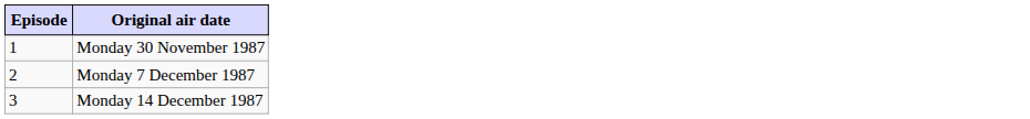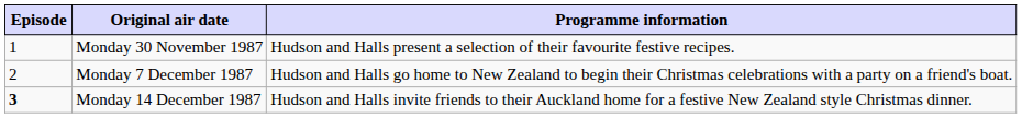+ column: Programme information | Hudson and Halls present a selection of their favourite festive recipes. | Hudson and Halls go home to New Zealand to begin their Christmas celebrations with a party on a friend's boat. | Hudson and Halls invite friends to their Auckland home for a festive New Zealand style Christmas dinner.
Monday 14 December 1987 | Episode: normal -> bold
